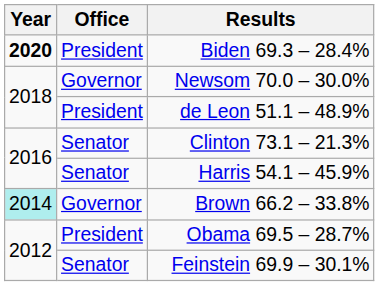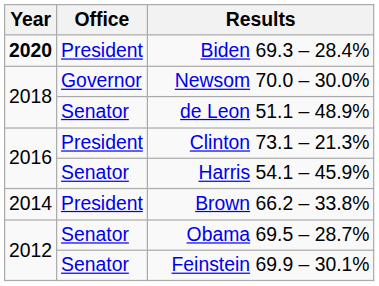de Leon 51.1 – 48.9% | Office: President -> Senator
Clinton 73.1 – 21.3% | Office: Senator -> President
Brown 66.2 – 33.8% | Year: paleturquoise background -> no background
Brown 66.2 – 33.8% | Office: Governor -> President
Obama 69.5 – 28.7% | Office: President -> Senator
